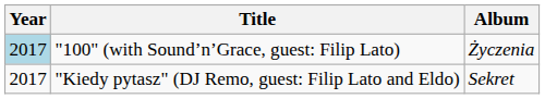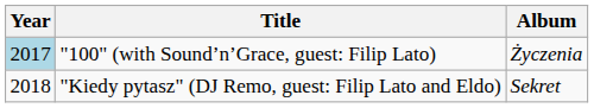"Kiedy pytasz" (DJ Remo, guest: Filip Lato and Eldo) | Year: 2017 -> 2018
